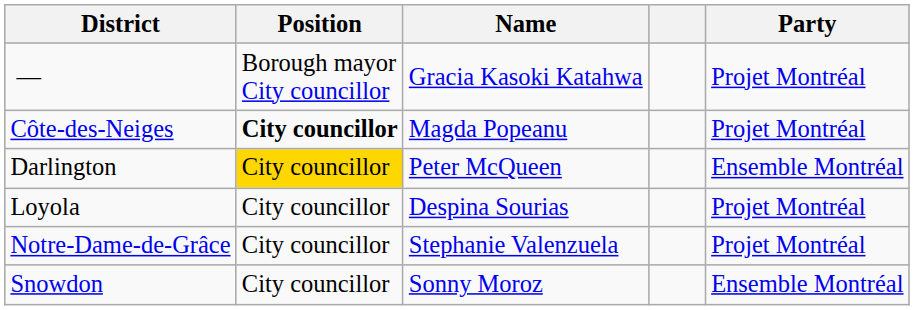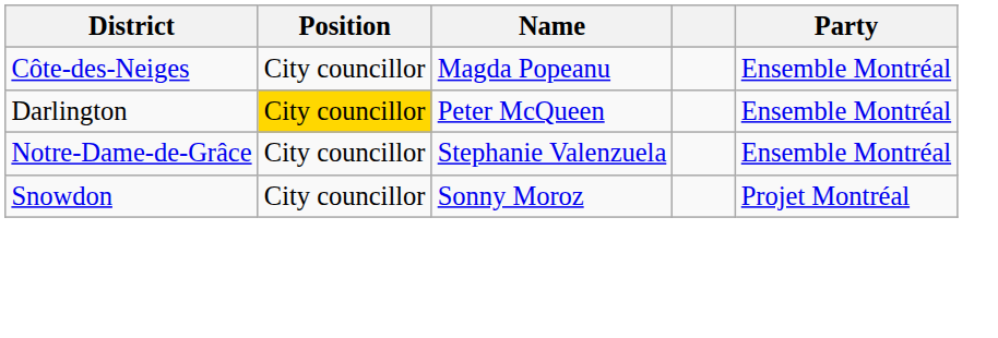- row: — | Borough mayor City councillor | Gracia Kasoki Katahwa | Projet Montréal
Côte-des-Neiges | Position: bold -> normal
Côte-des-Neiges | Party: Projet Montréal -> Ensemble Montréal
- row: Loyola | City councillor | Despina Sourias | Projet Montréal
Notre-Dame-de-Grâce | Party: Projet Montréal -> Ensemble Montréal
Snowdon | Party: Ensemble Montréal -> Projet Montréal
